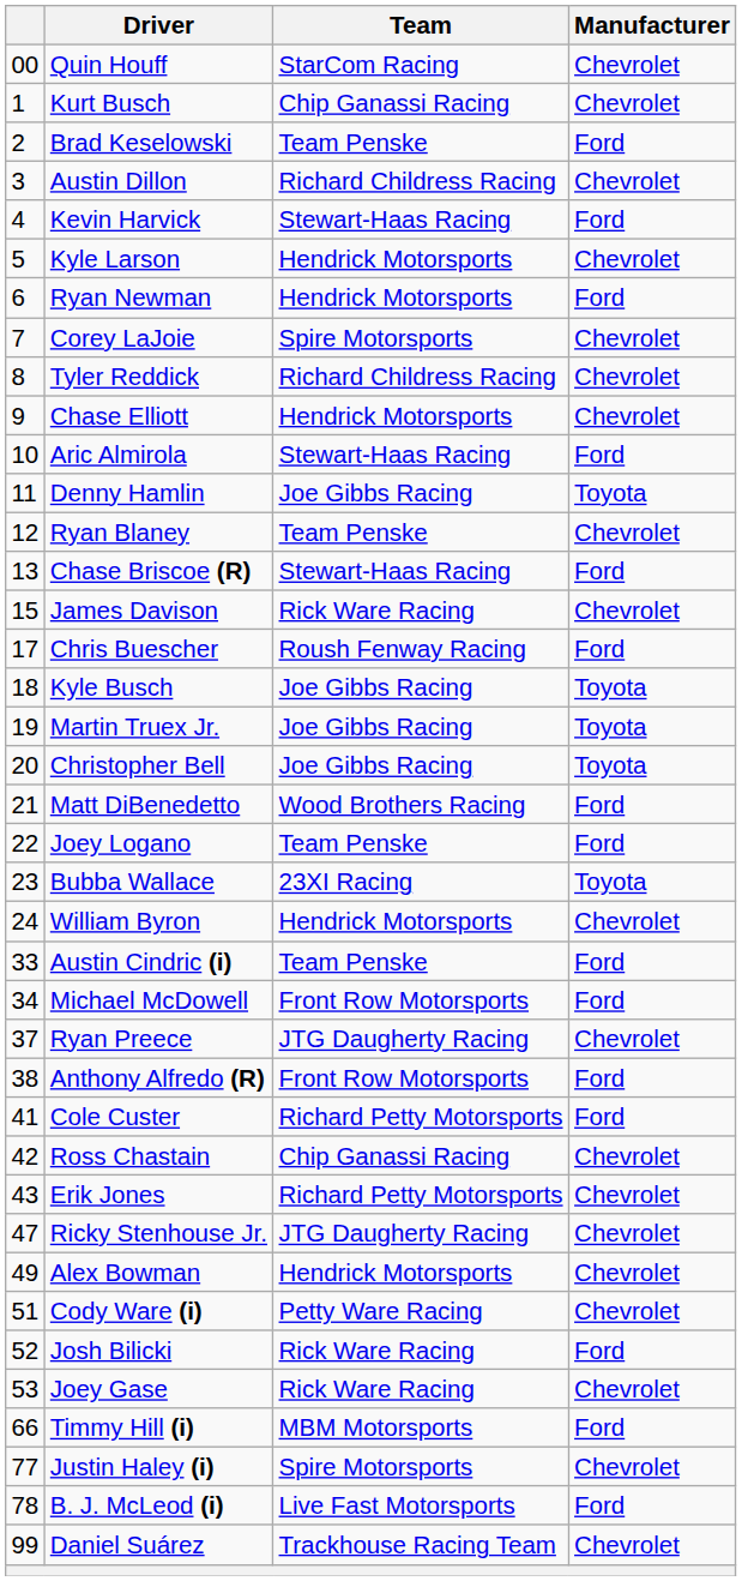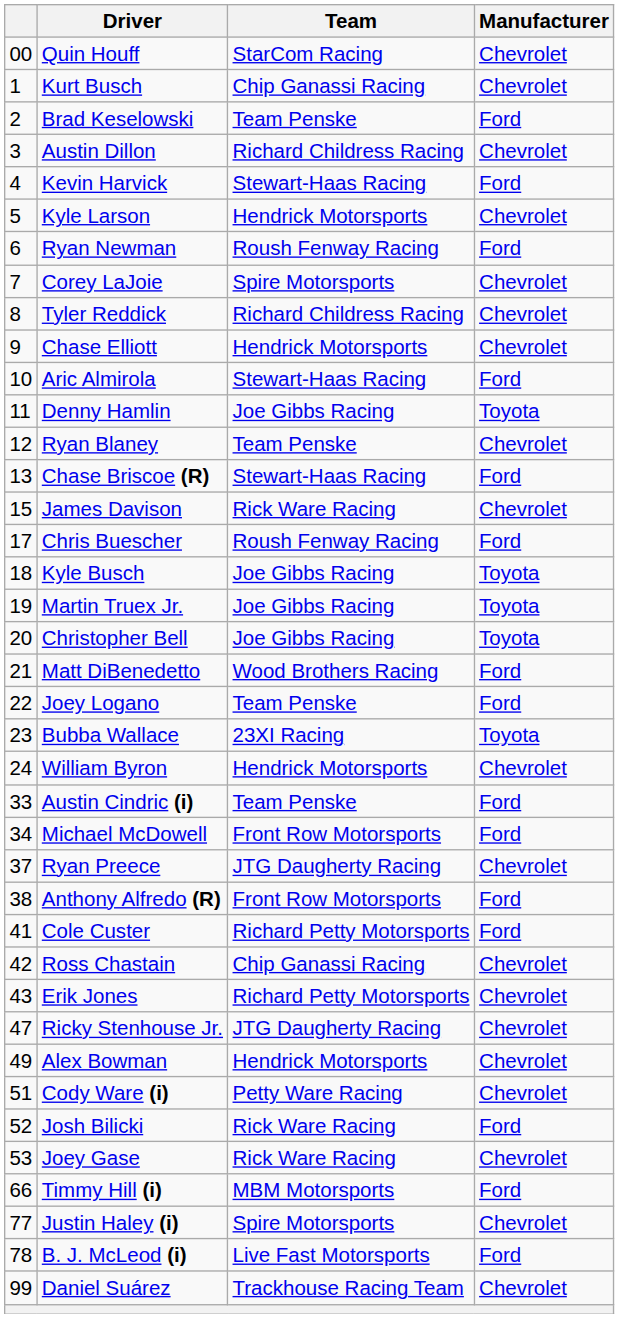Ryan Newman | Team: Hendrick Motorsports -> Roush Fenway Racing
